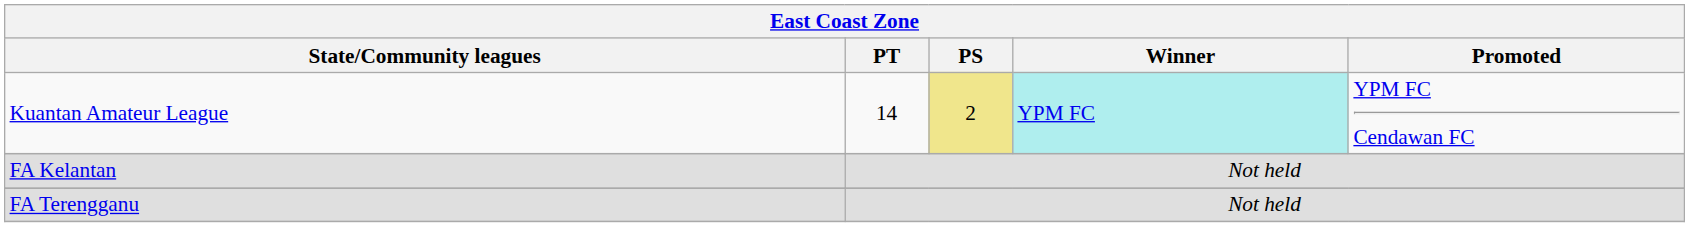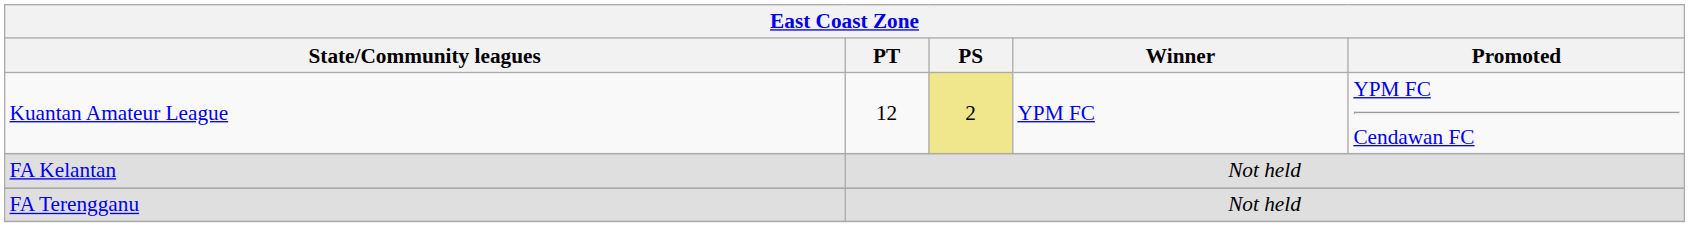Kuantan Amateur League | PT: 14 -> 12
Kuantan Amateur League | Winner: paleturquoise background -> no background
